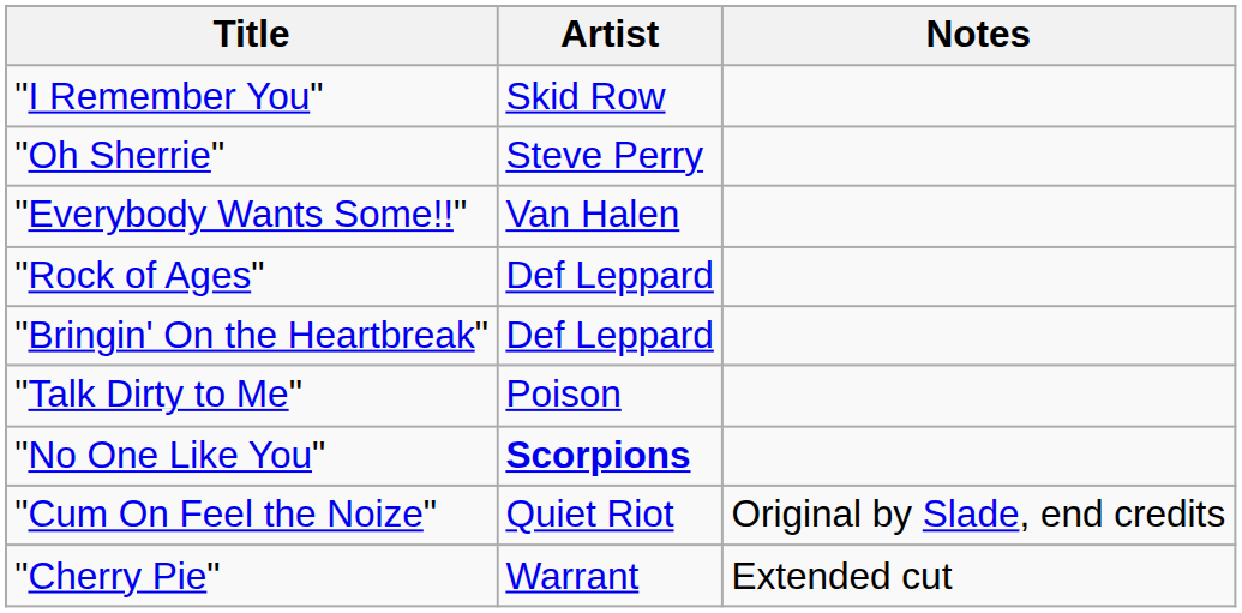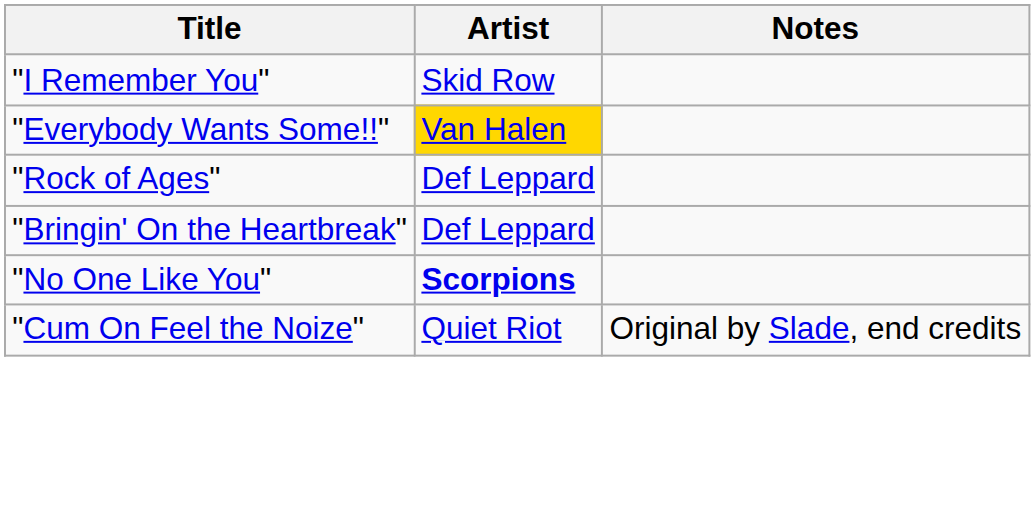- row: "Oh Sherrie" | Steve Perry
"Everybody Wants Some!!" | Artist: no background -> gold background
- row: "Talk Dirty to Me" | Poison
- row: "Cherry Pie" | Warrant | Extended cut
